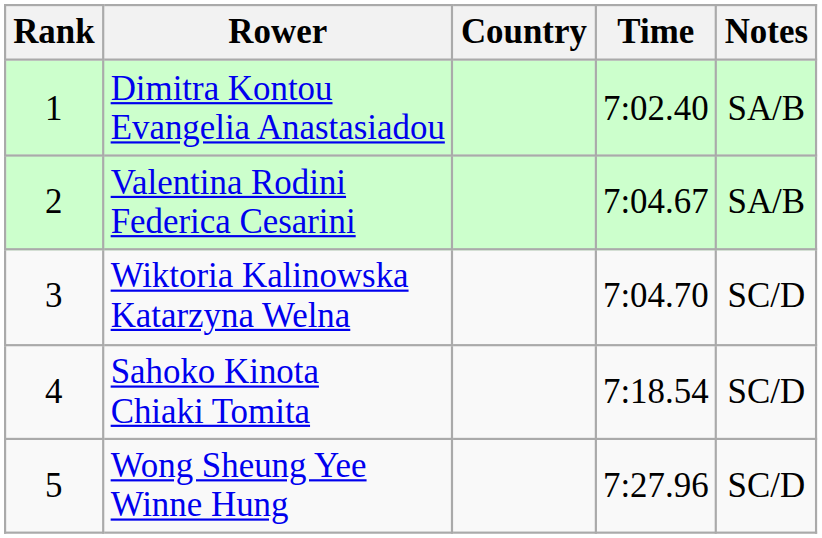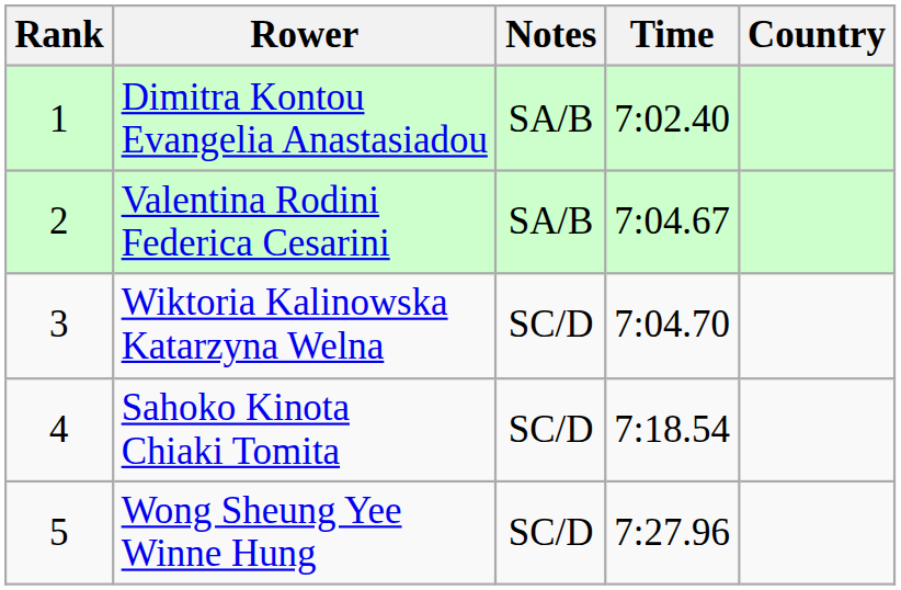columns swapped: Country <-> Notes
